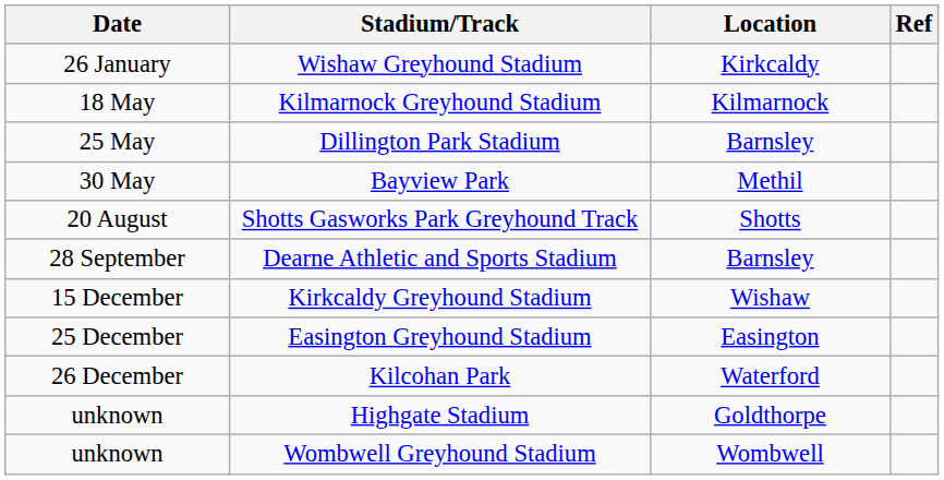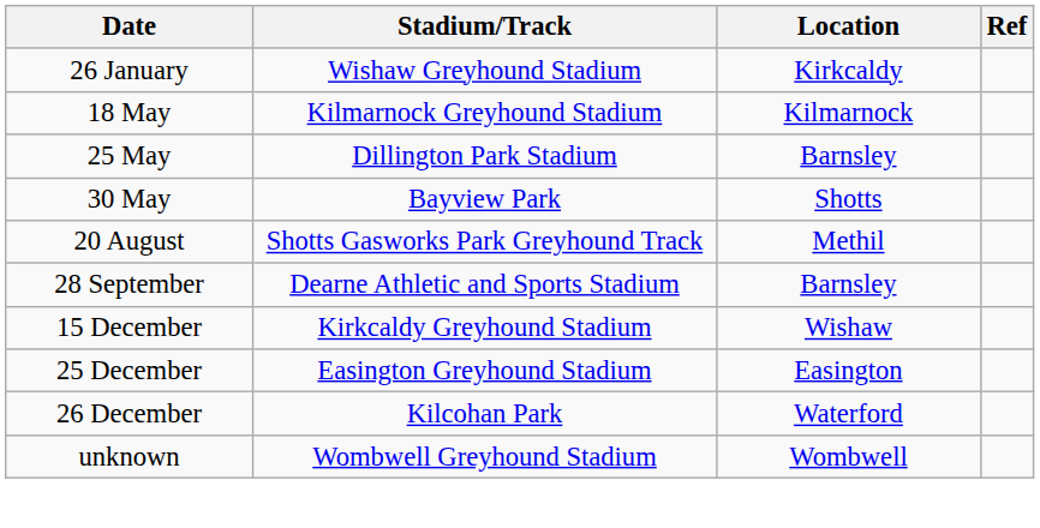Bayview Park | Location: Methil -> Shotts
Shotts Gasworks Park Greyhound Track | Location: Shotts -> Methil
- row: unknown | Highgate Stadium | Goldthorpe
